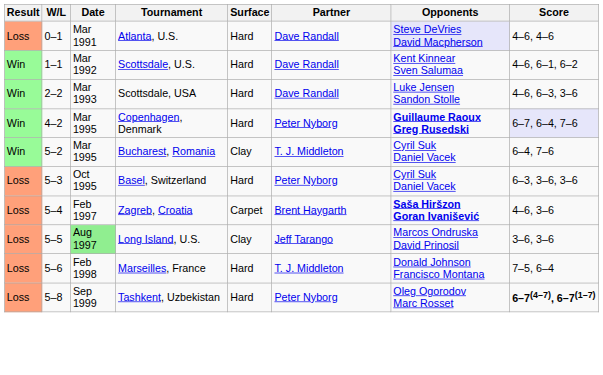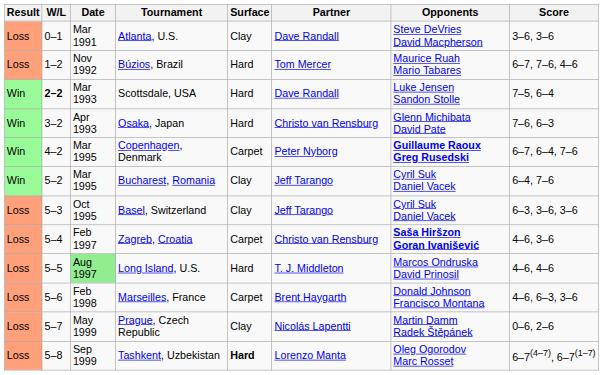Atlanta, U.S. | Surface: Hard -> Clay
Atlanta, U.S. | Opponents: lavender background -> no background
Atlanta, U.S. | Score: 4–6, 4–6 -> 3–6, 3–6
- row: Win | 1–1 | Mar 1992 | Scottsdale, U.S. | Hard | Dave Randall | Kent Kinnear Sven Salumaa | 4–6, 6–1, 6–2
+ row: Loss | 1–2 | Nov 1992 | Búzios, Brazil | Hard | Tom Mercer | Maurice Ruah Mario Tabares | 6–7, 7–6, 4–6
Scottsdale, USA | W/L: normal -> bold
Scottsdale, USA | Score: 4–6, 6–3, 3–6 -> 7–5, 6–4
+ row: Win | 3–2 | Apr 1993 | Osaka, Japan | Hard | Christo van Rensburg | Glenn Michibata David Pate | 7–6, 6–3
Copenhagen, Denmark | Surface: Hard -> Carpet
Copenhagen, Denmark | Score: lavender background -> no background
Bucharest, Romania | Partner: T. J. Middleton -> Jeff Tarango
Basel, Switzerland | Surface: Hard -> Clay
Basel, Switzerland | Partner: Peter Nyborg -> Jeff Tarango
Zagreb, Croatia | Partner: Brent Haygarth -> Christo van Rensburg
Long Island, U.S. | Surface: Clay -> Hard
Long Island, U.S. | Partner: Jeff Tarango -> T. J. Middleton
Long Island, U.S. | Score: 3–6, 3–6 -> 4–6, 4–6
Marseilles, France | Surface: Hard -> Carpet
Marseilles, France | Partner: T. J. Middleton -> Brent Haygarth
Marseilles, France | Score: 7–5, 6–4 -> 4–6, 6–3, 3–6
+ row: Loss | 5–7 | May 1999 | Prague, Czech Republic | Clay | Nicolás Lapentti | Martin Damm Radek Štěpánek | 0–6, 2–6
Tashkent, Uzbekistan | Surface: normal -> bold
Tashkent, Uzbekistan | Partner: Peter Nyborg -> Lorenzo Manta
Tashkent, Uzbekistan | Score: bold -> normal
